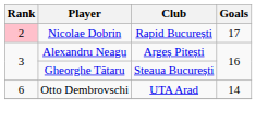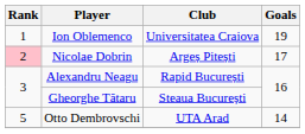+ row: 1 | Ion Oblemenco | Universitatea Craiova | 19
Nicolae Dobrin | Club: Rapid București -> Argeș Pitești
Alexandru Neagu | Club: Argeș Pitești -> Rapid București
Otto Dembrovschi | Rank: 6 -> 5
